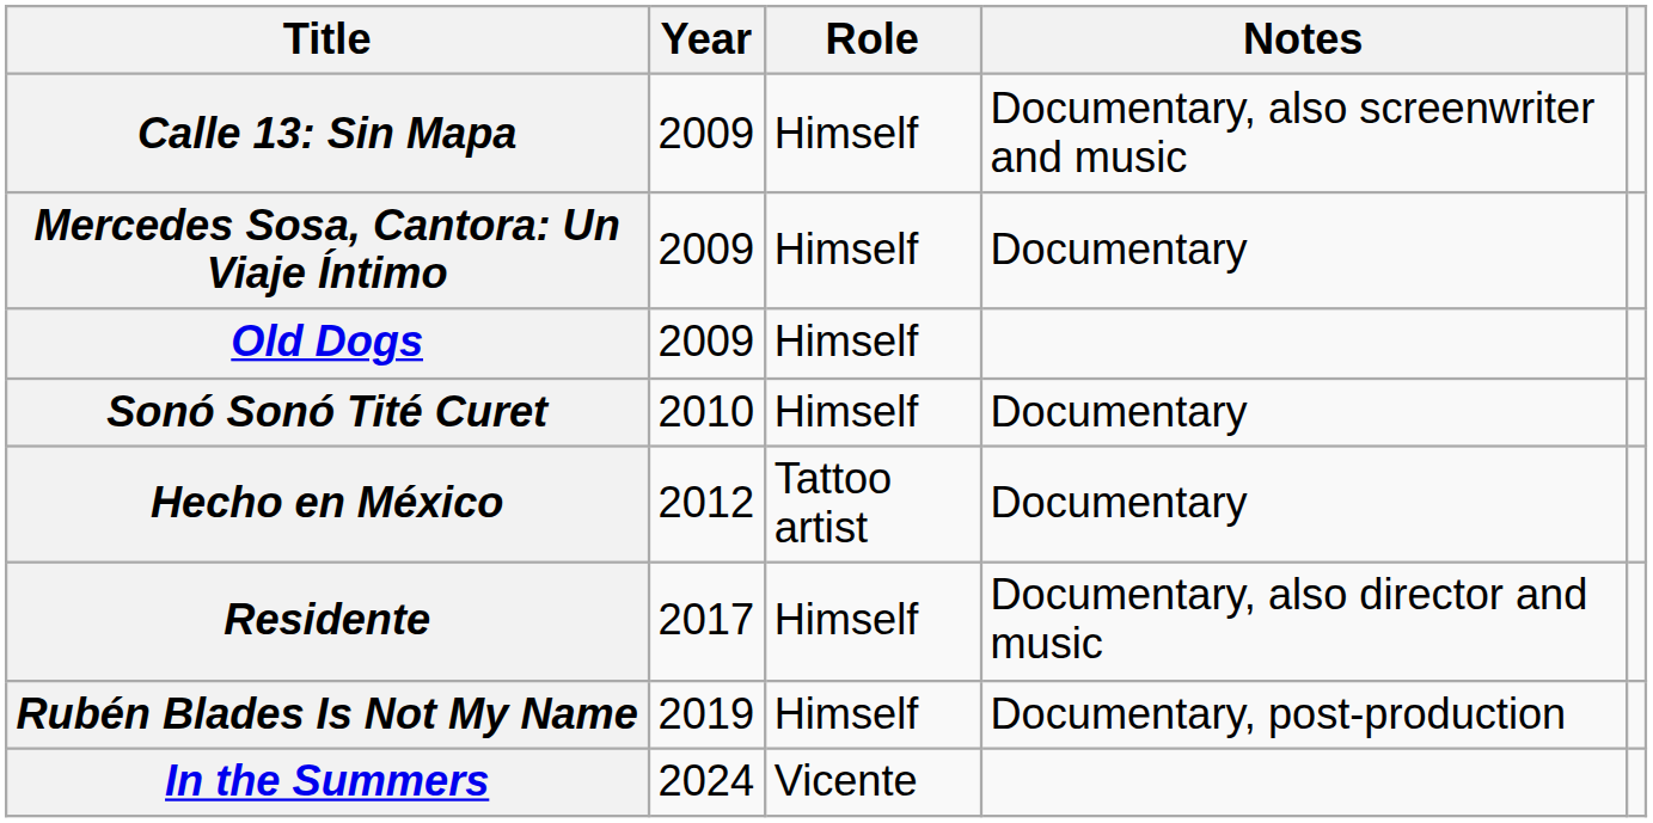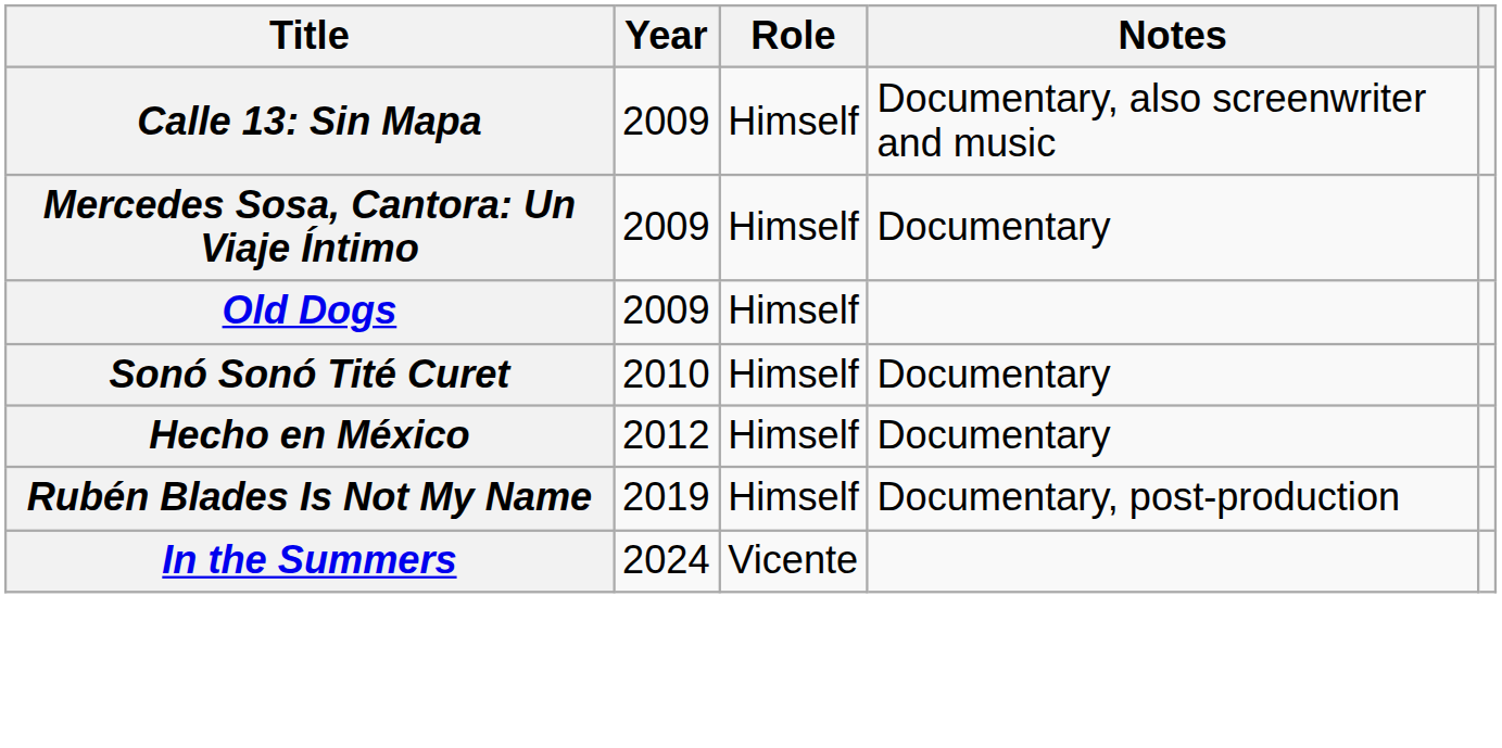Hecho en México | Role: Tattoo artist -> Himself
- row: Residente | 2017 | Himself | Documentary, also director and music
